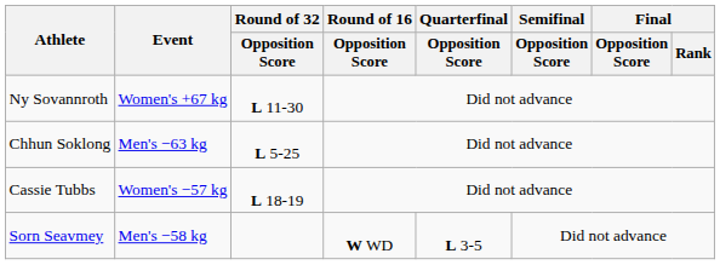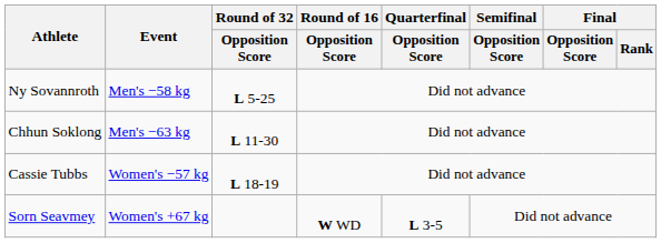Ny Sovannroth | Event: Women's +67 kg -> Men's −58 kg
Ny Sovannroth | Round of 32 / Opposition Score: L 11-30 -> L 5-25
Chhun Soklong | Round of 32 / Opposition Score: L 5-25 -> L 11-30
Sorn Seavmey | Event: Men's −58 kg -> Women's +67 kg
